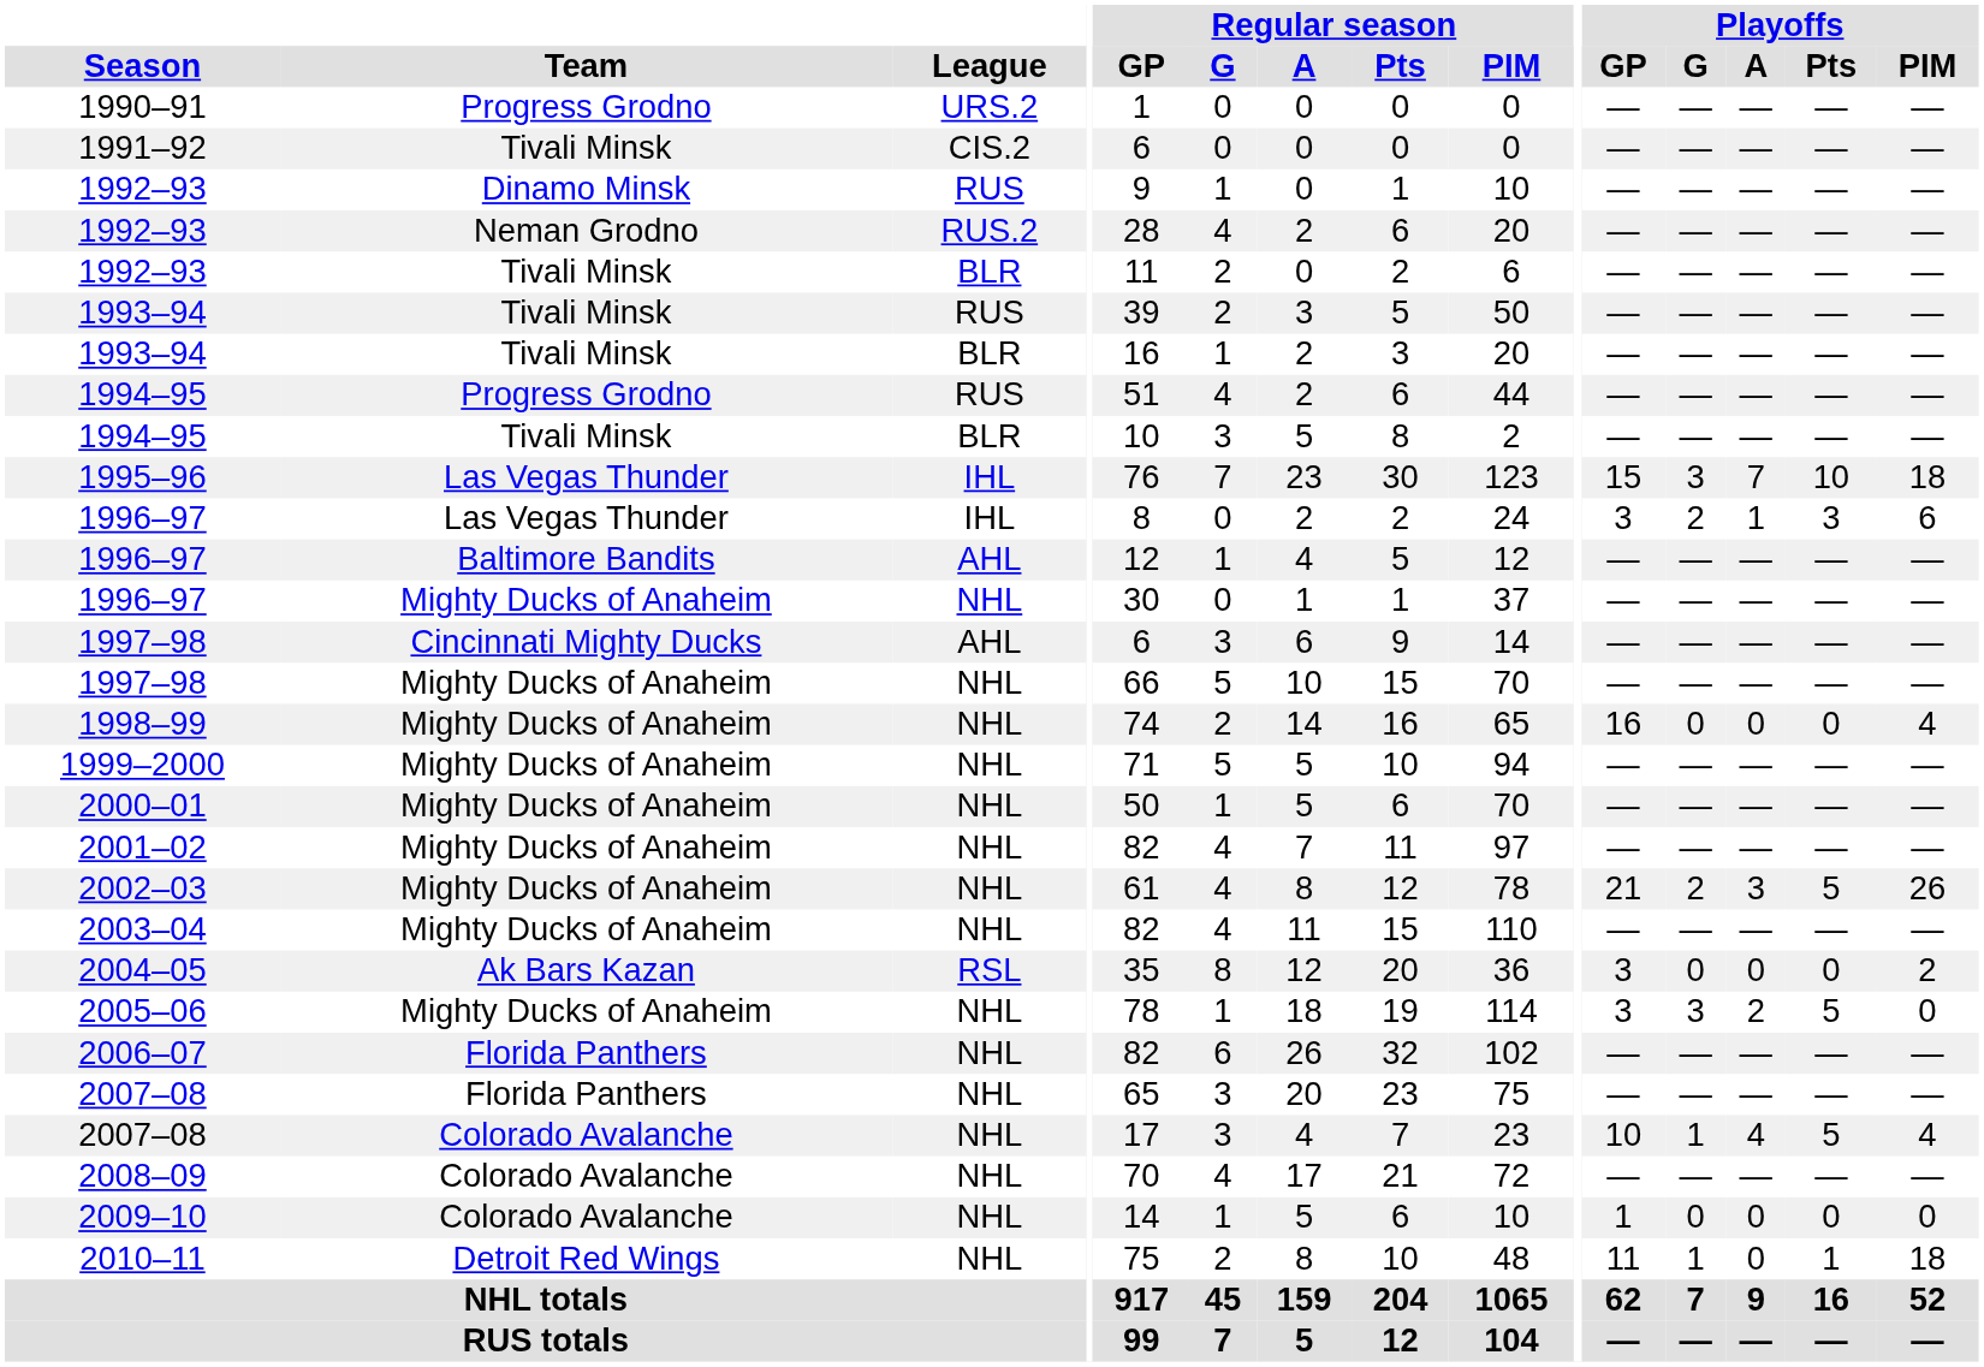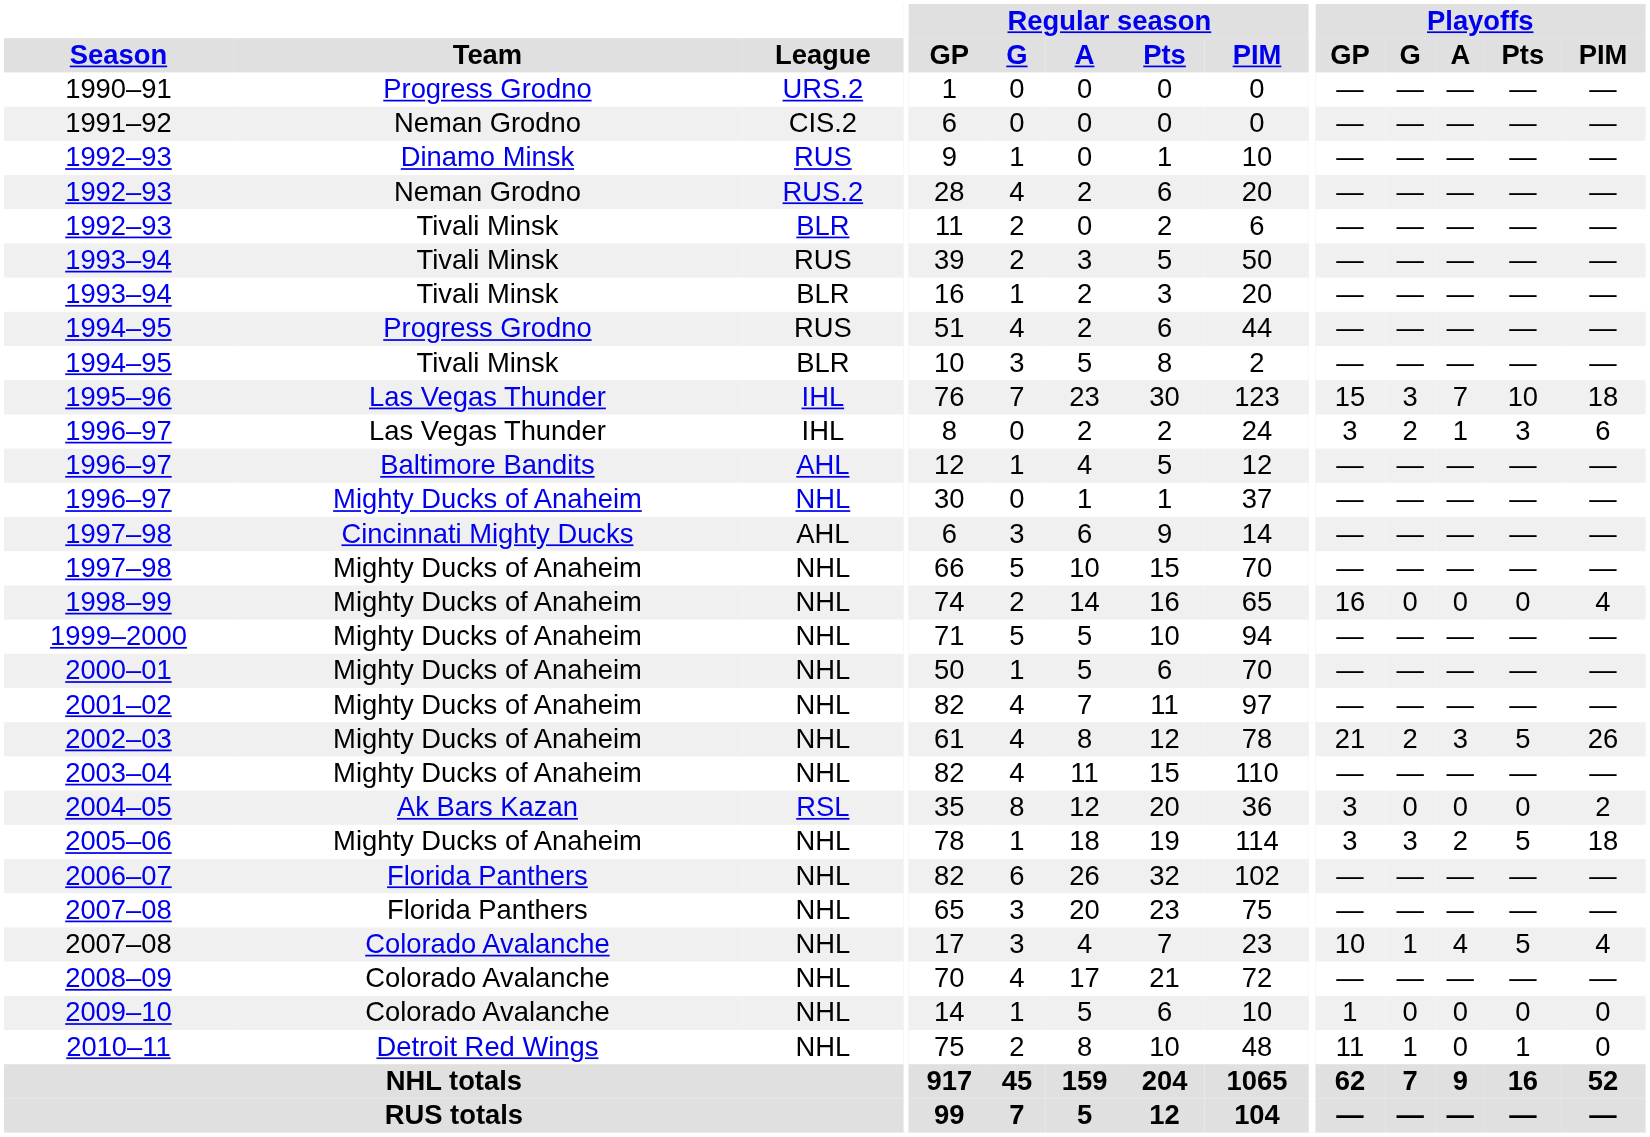1991–92 | Team: Tivali Minsk -> Neman Grodno
2005–06 | Playoffs / PIM: 0 -> 18
2010–11 | Playoffs / PIM: 18 -> 0
